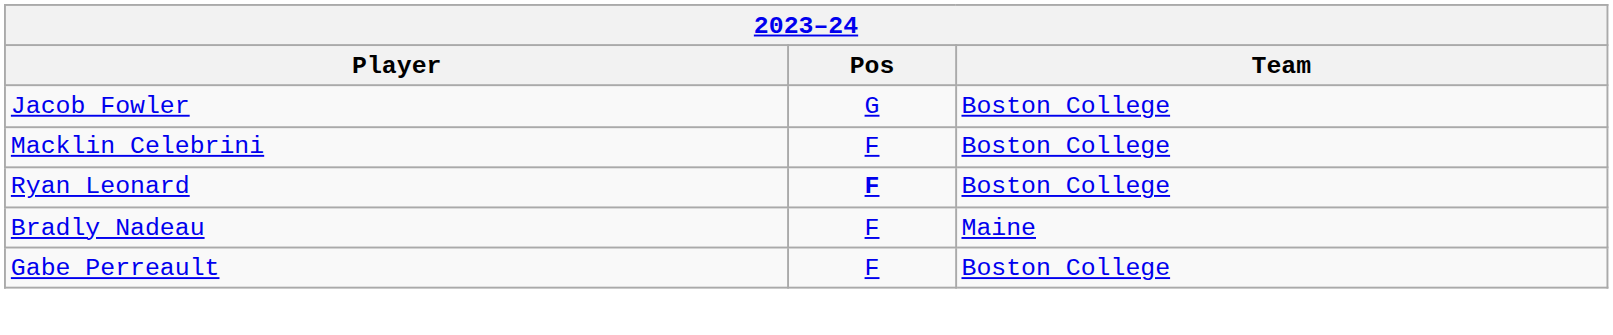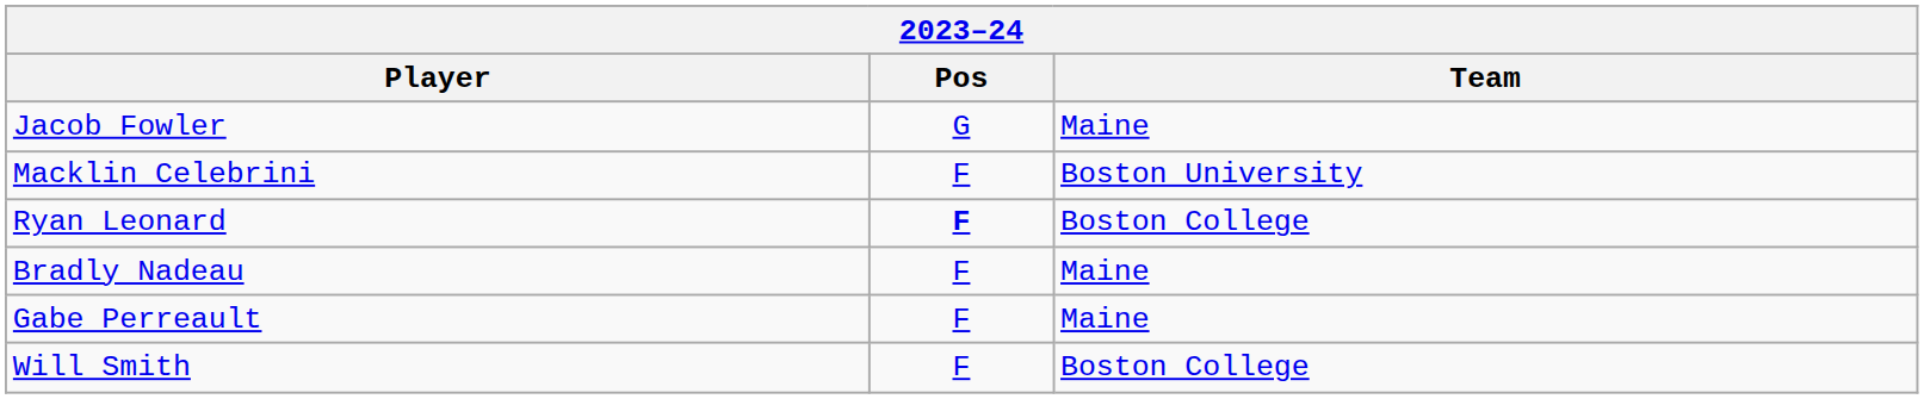Jacob Fowler | Team: Boston College -> Maine
Macklin Celebrini | Team: Boston College -> Boston University
Gabe Perreault | Team: Boston College -> Maine
+ row: Will Smith | F | Boston College
